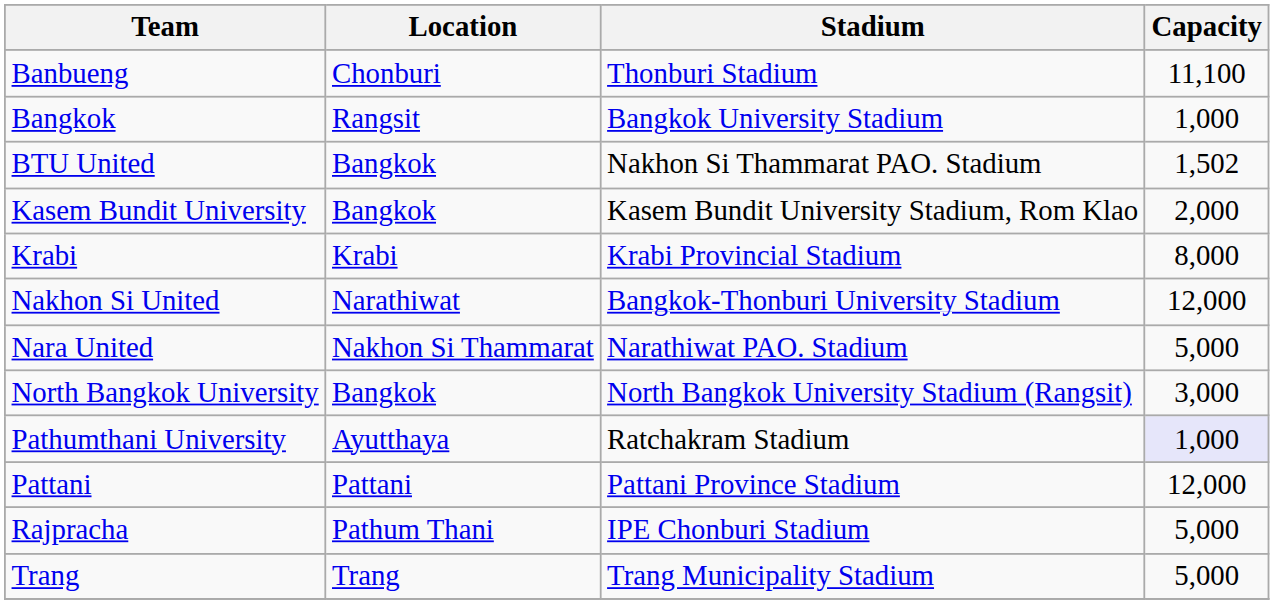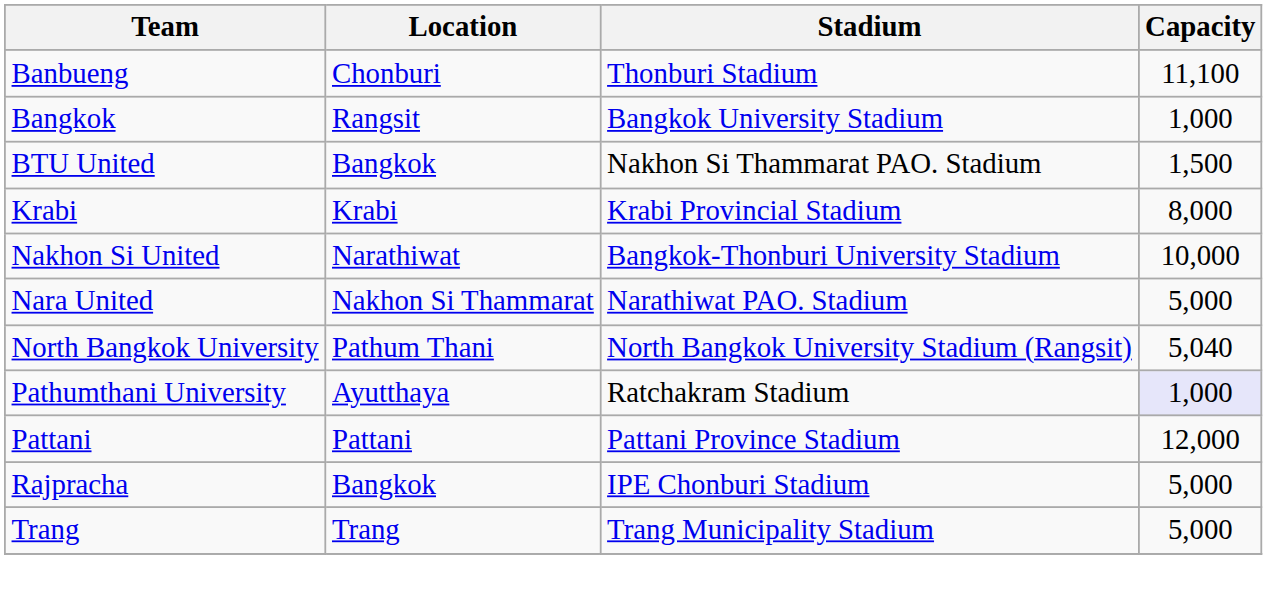BTU United | Capacity: 1,502 -> 1,500
- row: Kasem Bundit University | Bangkok | Kasem Bundit University Stadium, Rom Klao | 2,000
Nakhon Si United | Capacity: 12,000 -> 10,000
North Bangkok University | Location: Bangkok -> Pathum Thani
North Bangkok University | Capacity: 3,000 -> 5,040
Rajpracha | Location: Pathum Thani -> Bangkok
